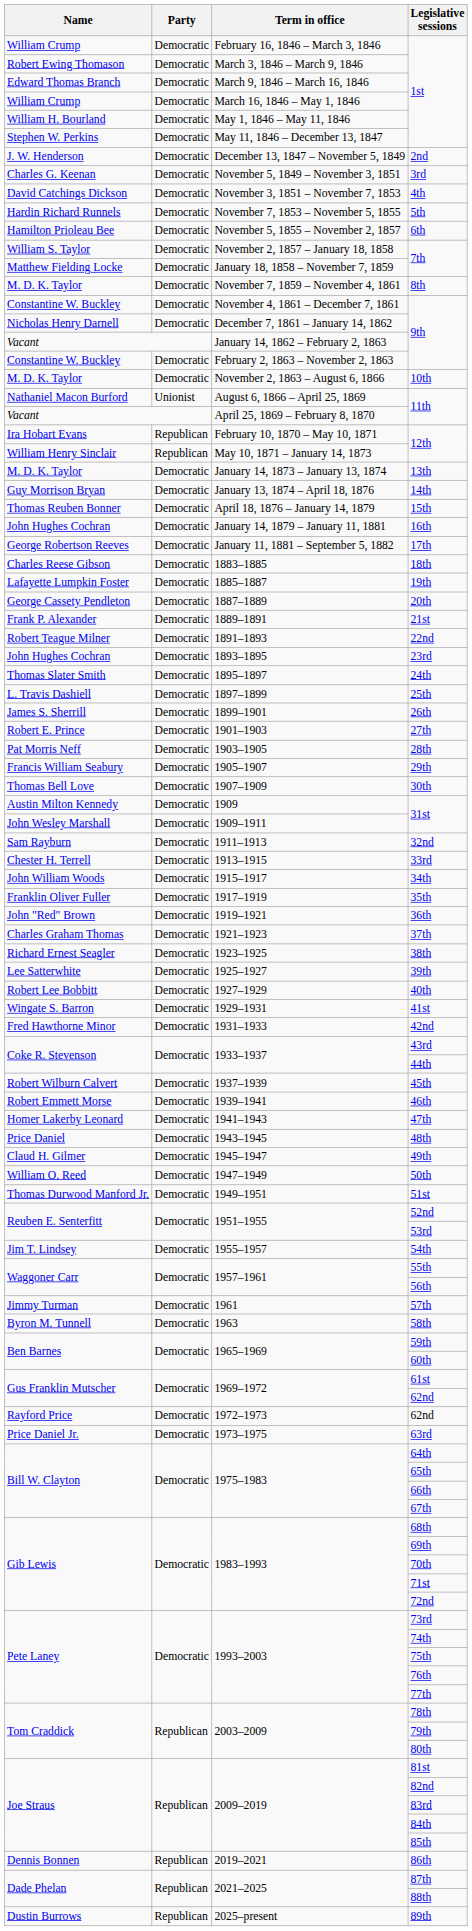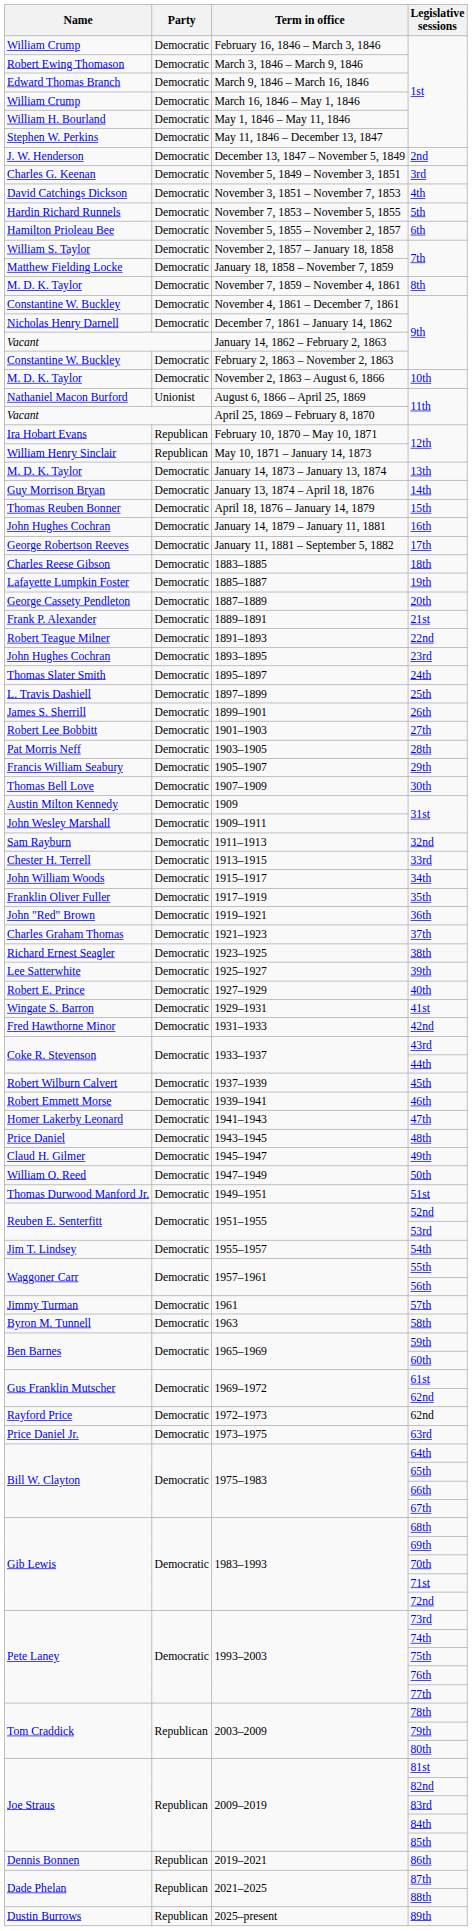27th | Name: Robert E. Prince -> Robert Lee Bobbitt
40th | Name: Robert Lee Bobbitt -> Robert E. Prince
